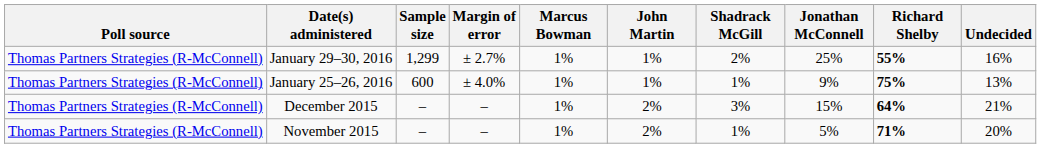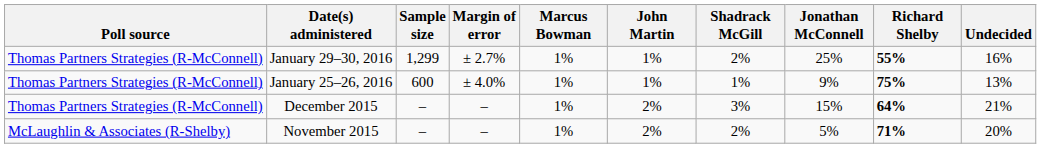November 2015 | Poll source: Thomas Partners Strategies (R-McConnell) -> McLaughlin & Associates (R-Shelby)
November 2015 | Shadrack McGill: 1% -> 2%
